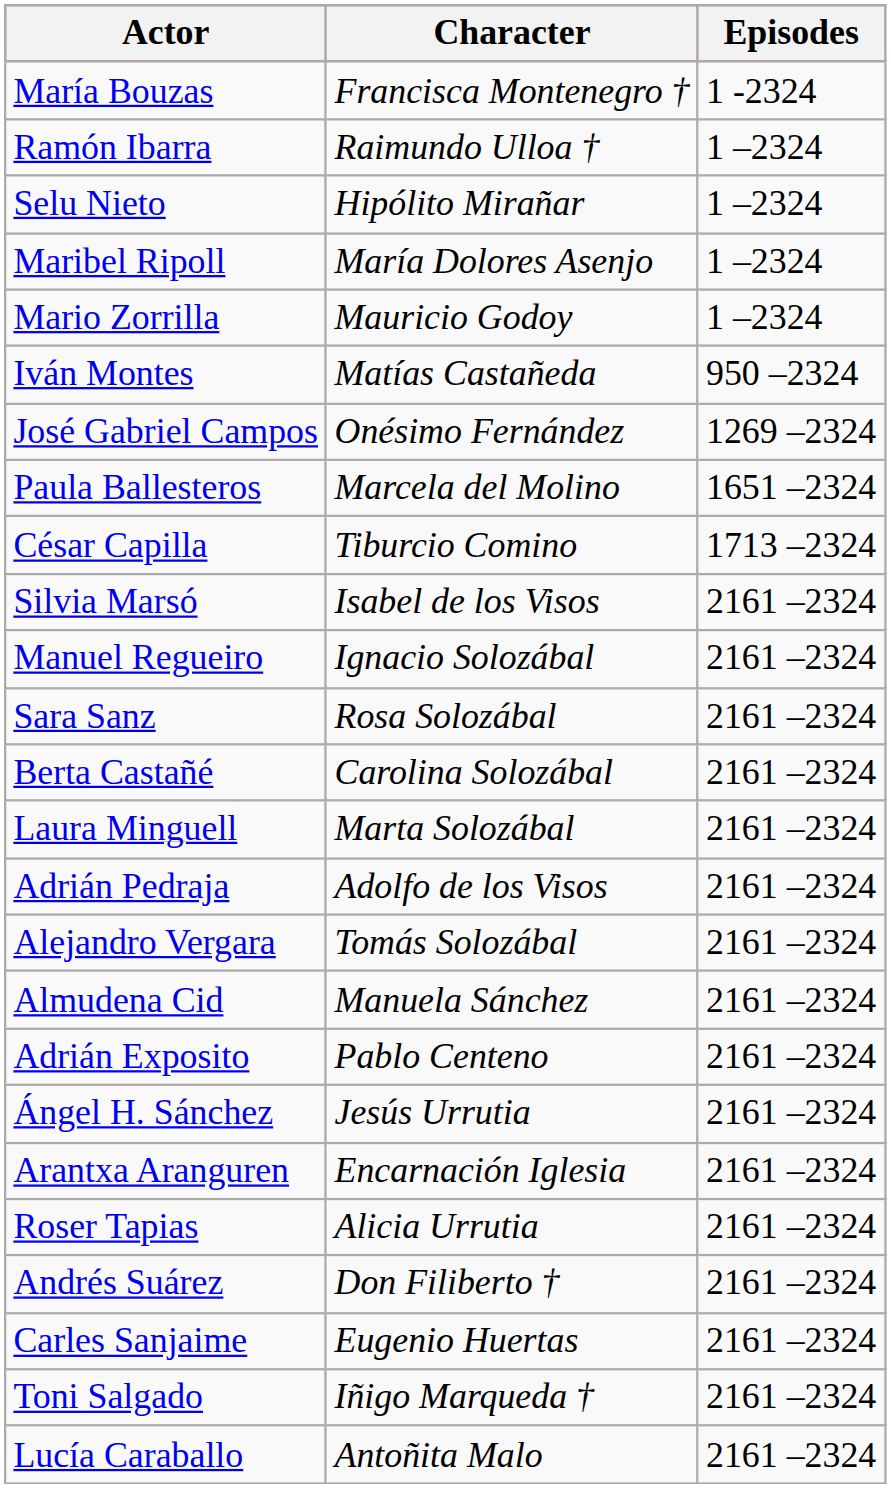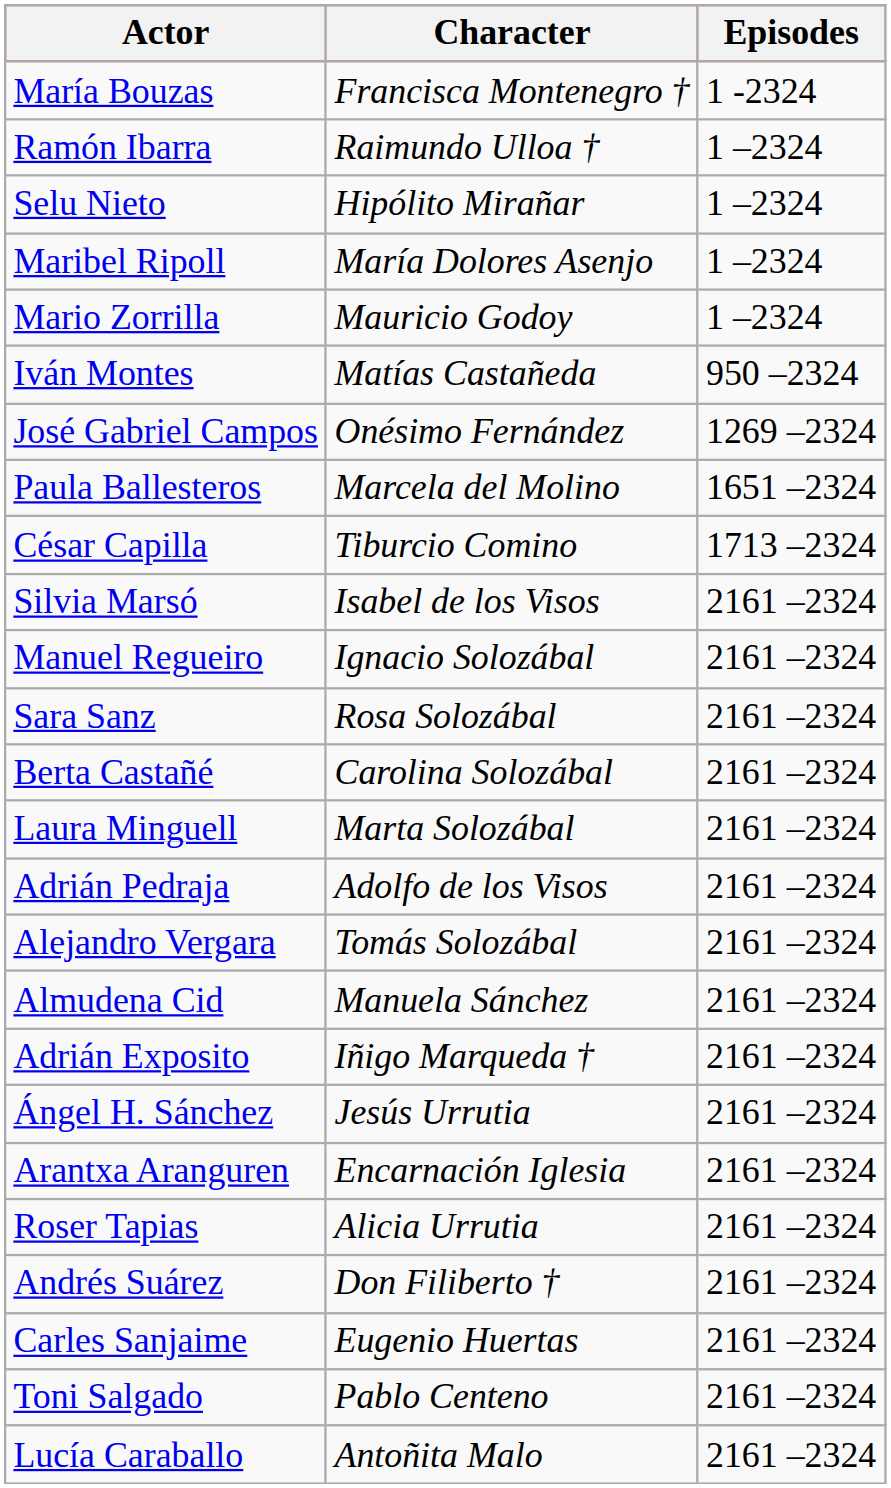Adrián Exposito | Character: Pablo Centeno -> Iñigo Marqueda †
Toni Salgado | Character: Iñigo Marqueda † -> Pablo Centeno
